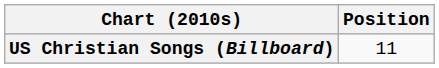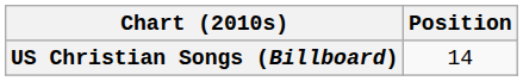US Christian Songs (Billboard) | Position: 11 -> 14
